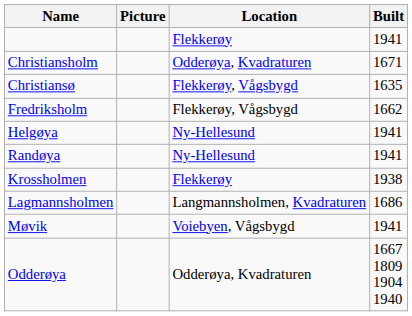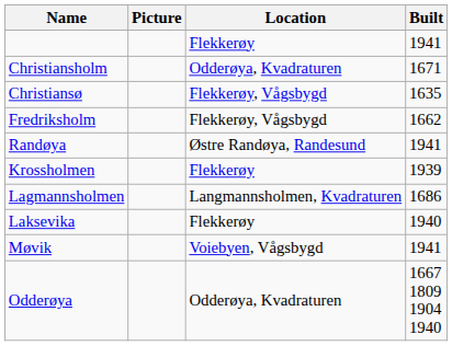- row: Helgøya | Ny-Hellesund | 1941
Randøya | Location: Ny-Hellesund -> Østre Randøya, Randesund
Krossholmen | Built: 1938 -> 1939
+ row: Laksevika | Flekkerøy | 1940
